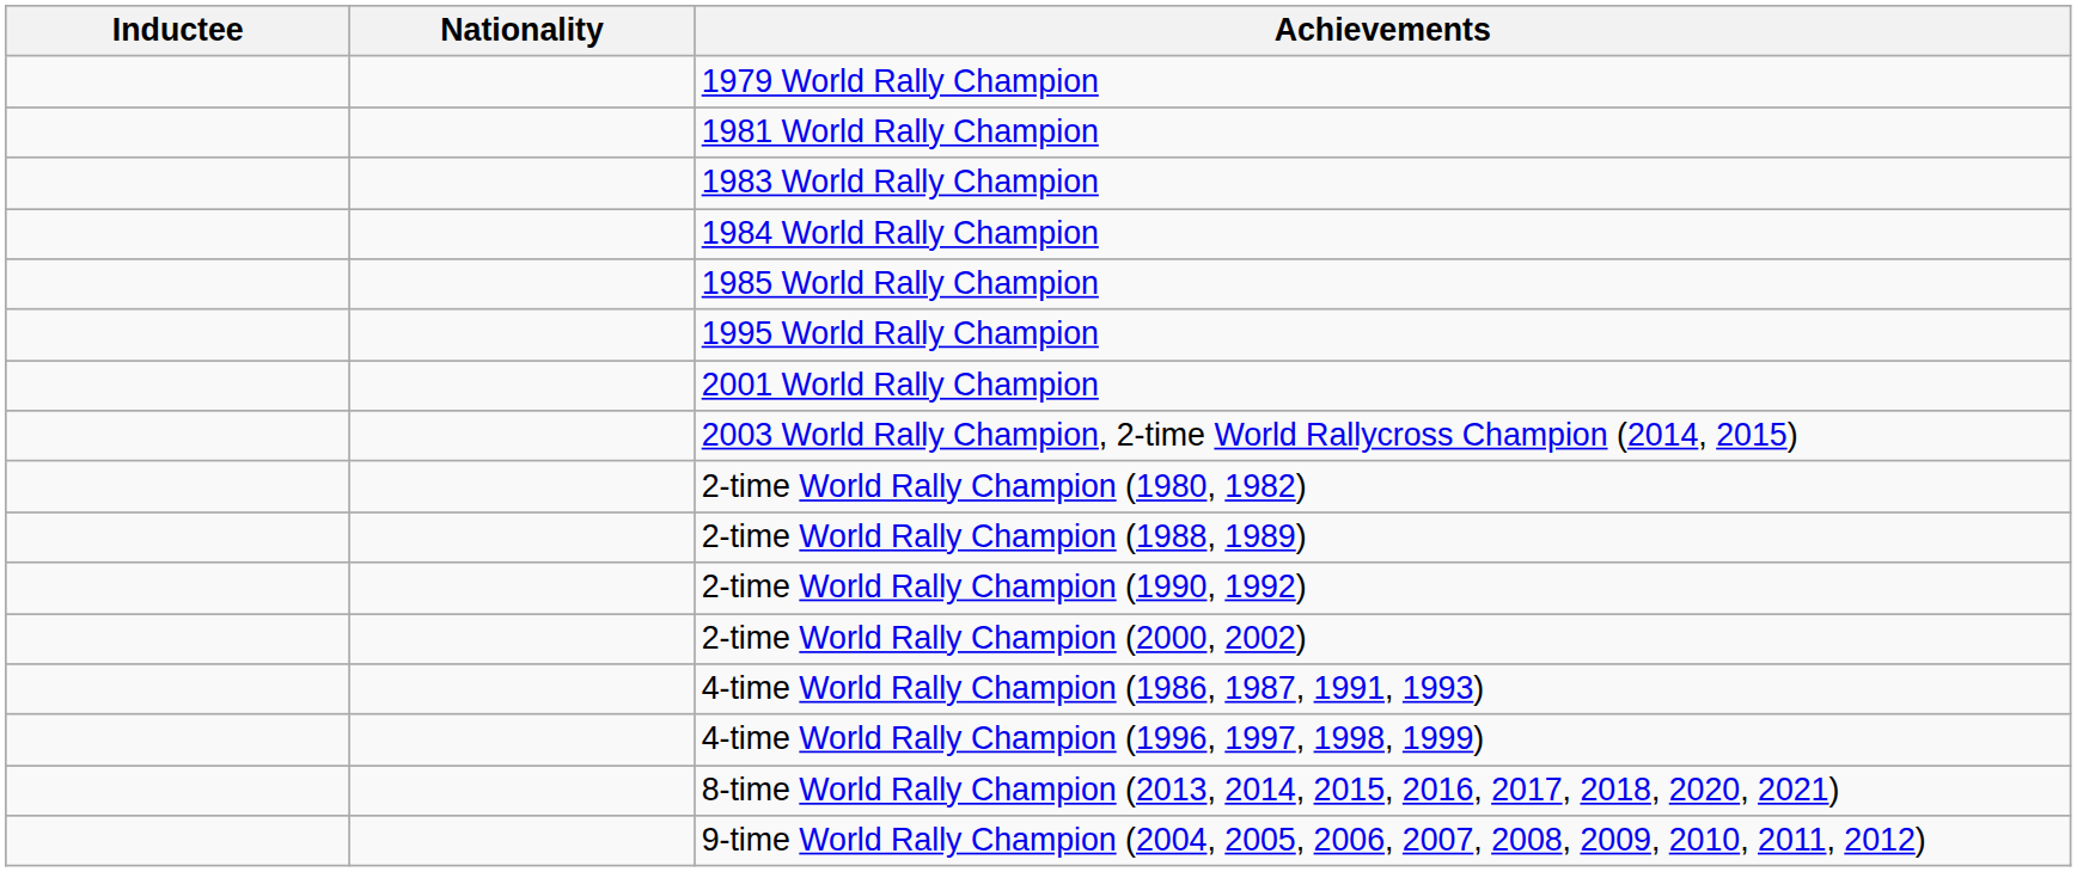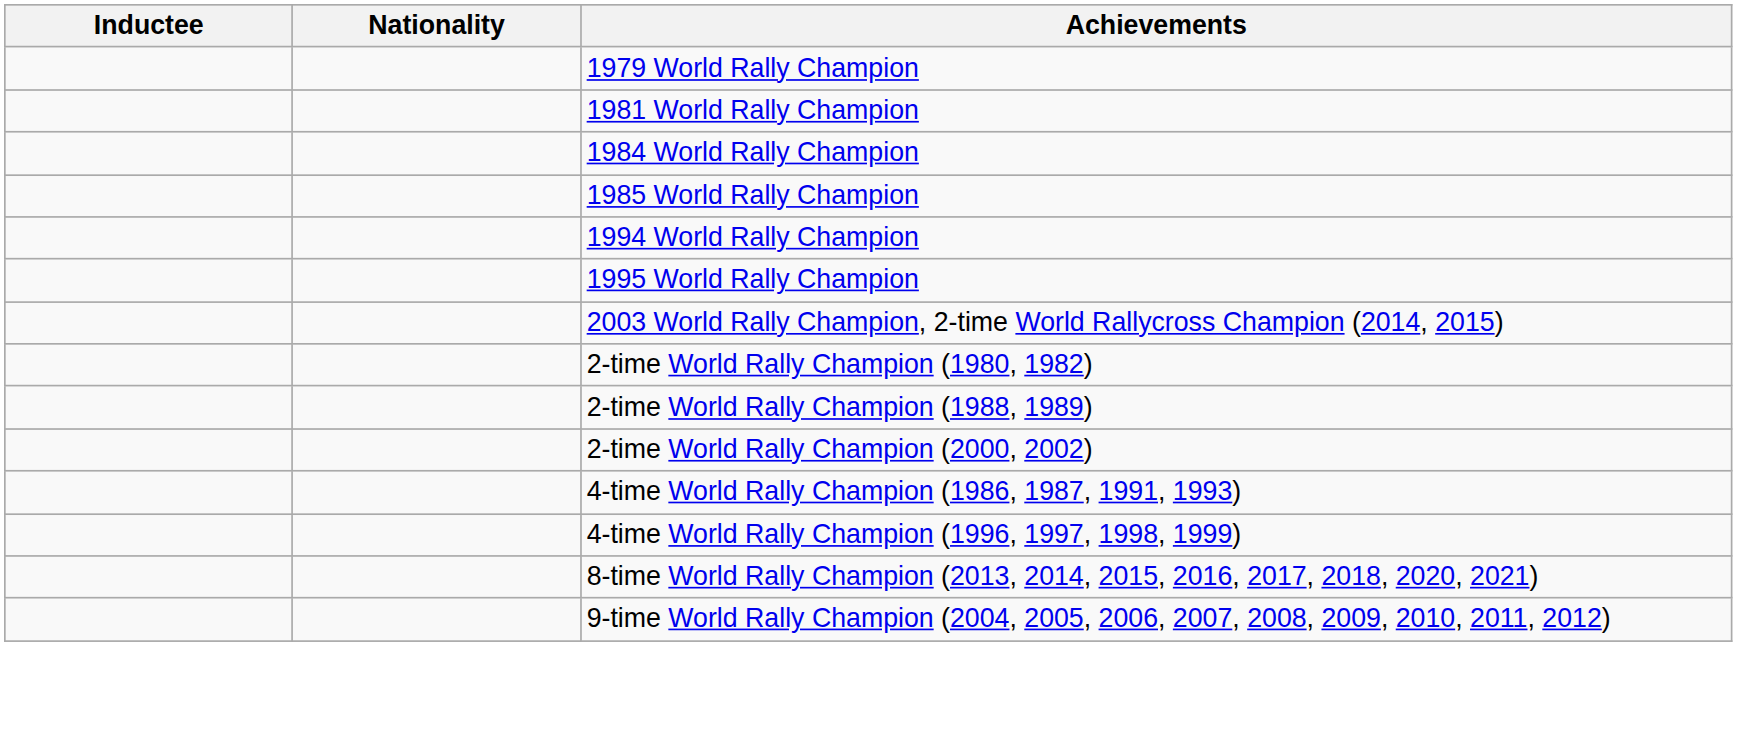- row: 1983 World Rally Champion
+ row: 1994 World Rally Champion
- row: 2001 World Rally Champion
- row: 2-time World Rally Champion (1990, 1992)
